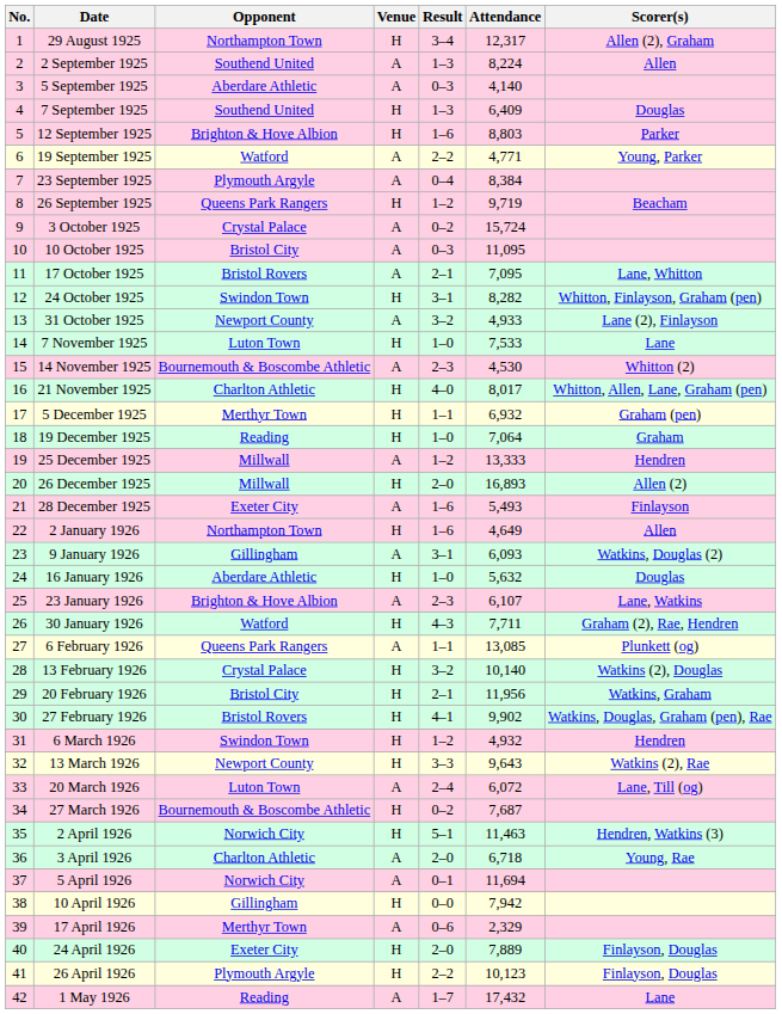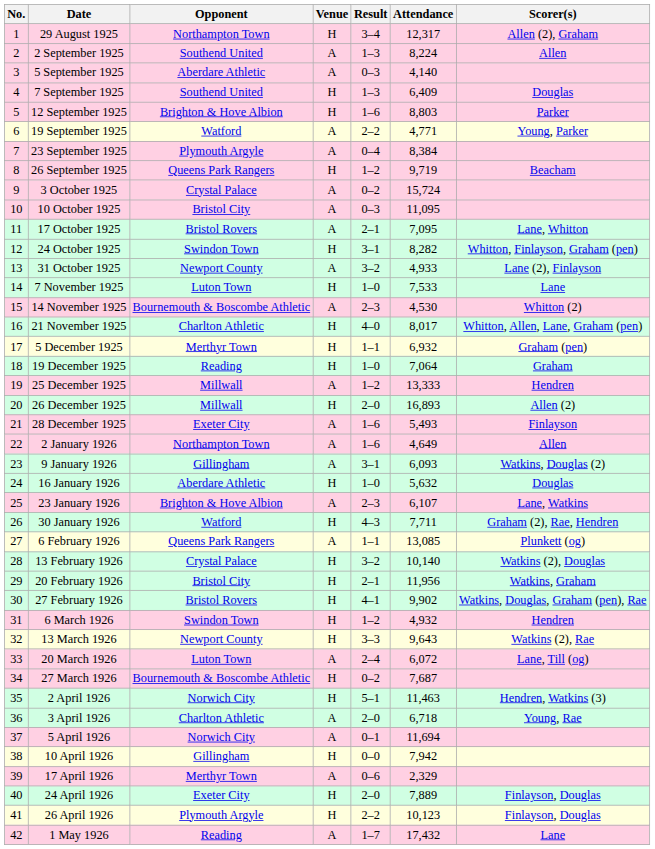2 January 1926 | Venue: H -> A
